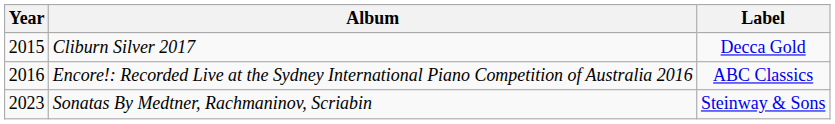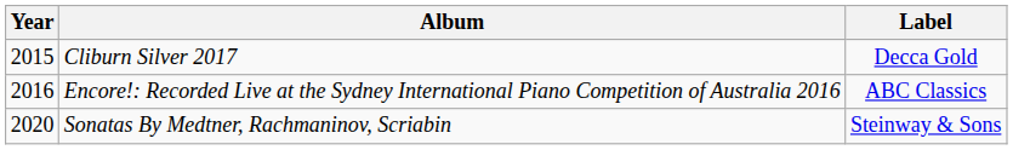Sonatas By Medtner, Rachmaninov, Scriabin | Year: 2023 -> 2020
